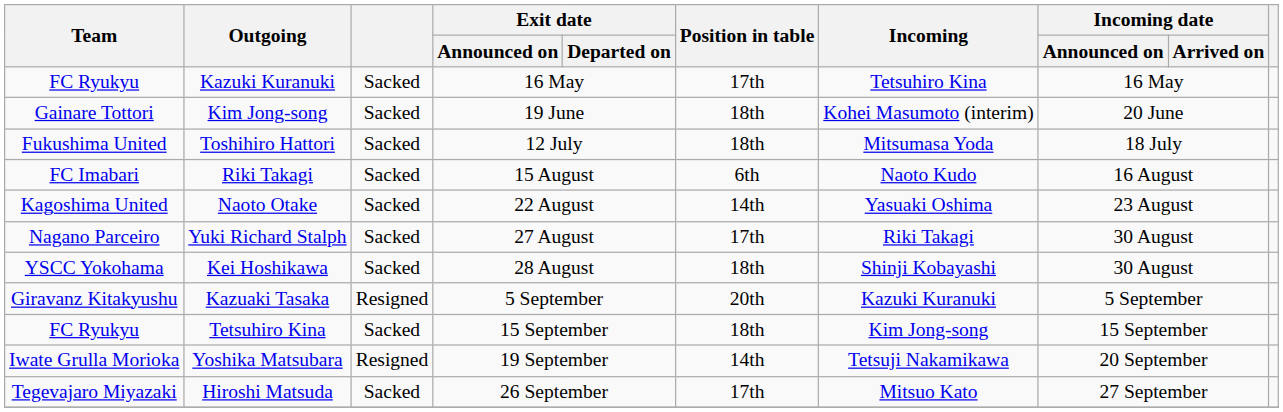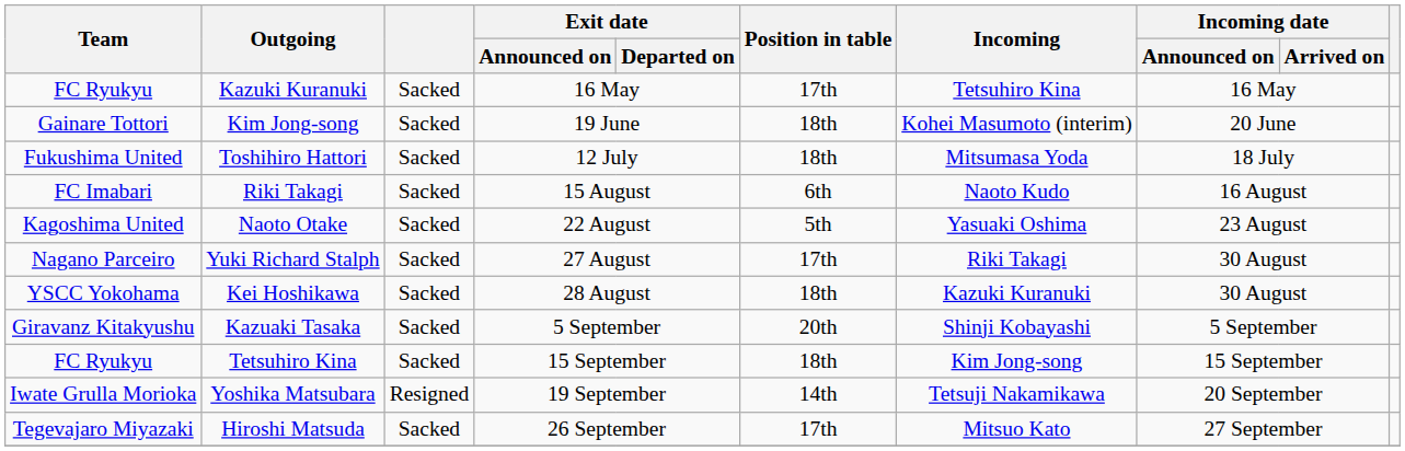Naoto Otake | Position in table: 14th -> 5th
Kei Hoshikawa | Incoming: Shinji Kobayashi -> Kazuki Kuranuki
Kazuaki Tasaka | column 3: Resigned -> Sacked
Kazuaki Tasaka | Incoming: Kazuki Kuranuki -> Shinji Kobayashi
